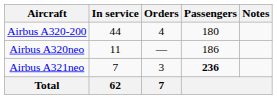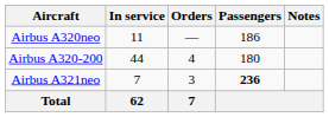rows swapped: Airbus A320-200 <-> Airbus A320neo
